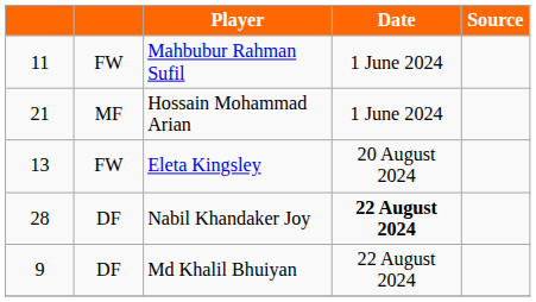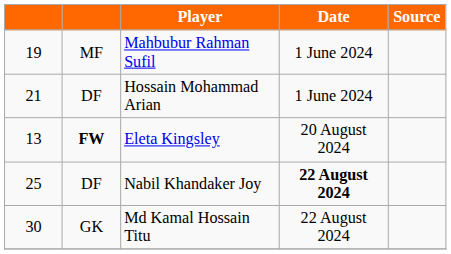Mahbubur Rahman Sufil | column 1: 11 -> 19
Mahbubur Rahman Sufil | column 2: FW -> MF
Hossain Mohammad Arian | column 2: MF -> DF
Eleta Kingsley | column 2: normal -> bold
Nabil Khandaker Joy | column 1: 28 -> 25
- row: 9 | DF | Md Khalil Bhuiyan | 22 August 2024
+ row: 30 | GK | Md Kamal Hossain Titu | 22 August 2024
